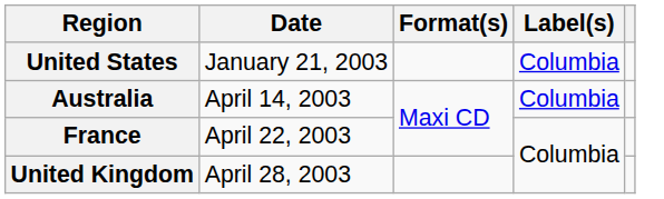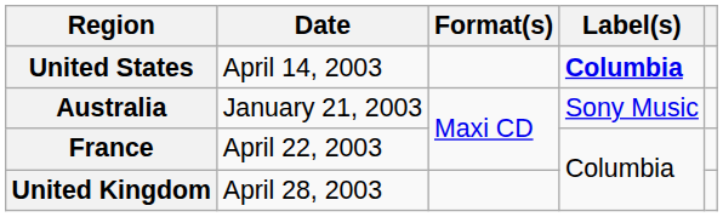United States | Date: January 21, 2003 -> April 14, 2003
United States | Label(s): normal -> bold
Australia | Date: April 14, 2003 -> January 21, 2003
Australia | Label(s): Columbia -> Sony Music
